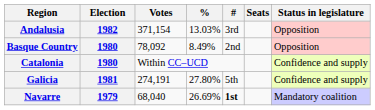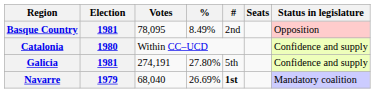- row: Andalusia | 1982 | 371,154 | 13.03% | 3rd | Opposition
Basque Country | Election: 1980 -> 1981
Basque Country | Votes: 78,092 -> 78,095
